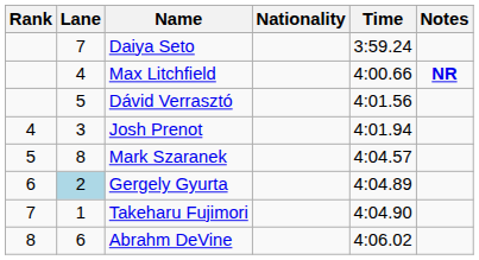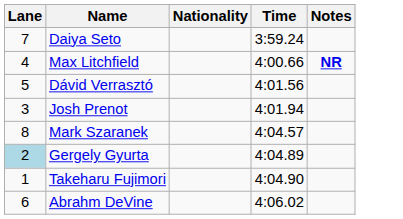- column: Rank | 4 | 5 | 6 | 7 | 8
